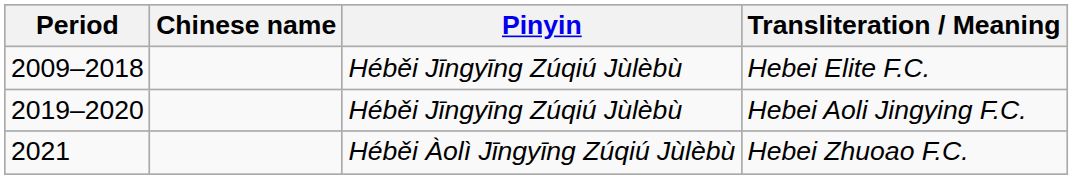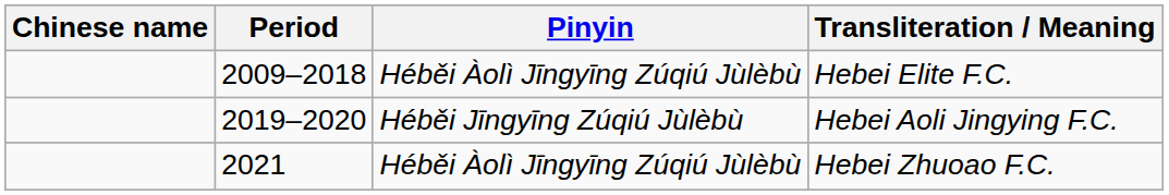columns swapped: Period <-> Chinese name
Hebei Elite F.C. | Pinyin: Héběi Jīngyīng Zúqiú Jùlèbù -> Héběi Àolì Jīngyīng Zúqiú Jùlèbù
